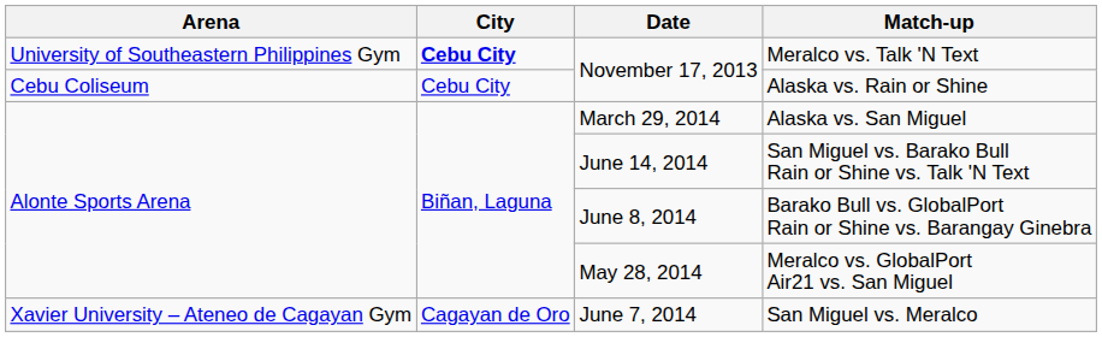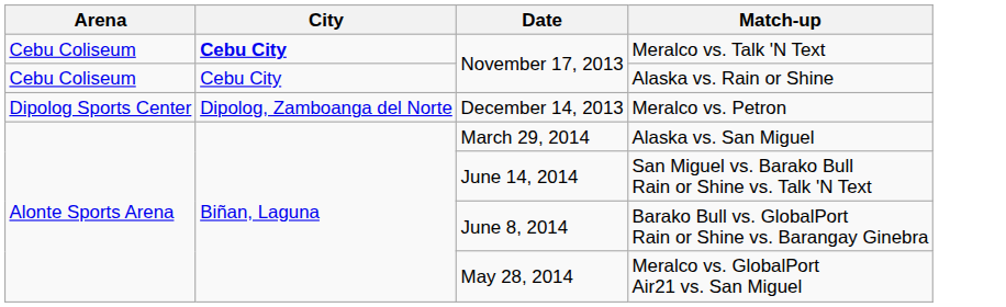Meralco vs. Talk 'N Text | Arena: University of Southeastern Philippines Gym -> Cebu Coliseum
+ row: Dipolog Sports Center | Dipolog, Zamboanga del Norte | December 14, 2013 | Meralco vs. Petron
- row: Xavier University – Ateneo de Cagayan Gym | Cagayan de Oro | June 7, 2014 | San Miguel vs. Meralco
